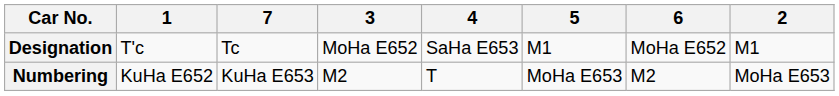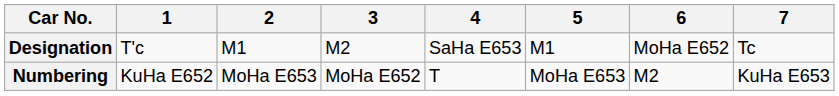columns swapped: 2 <-> 7
Designation | 3: MoHa E652 -> M2
Numbering | 3: M2 -> MoHa E652
